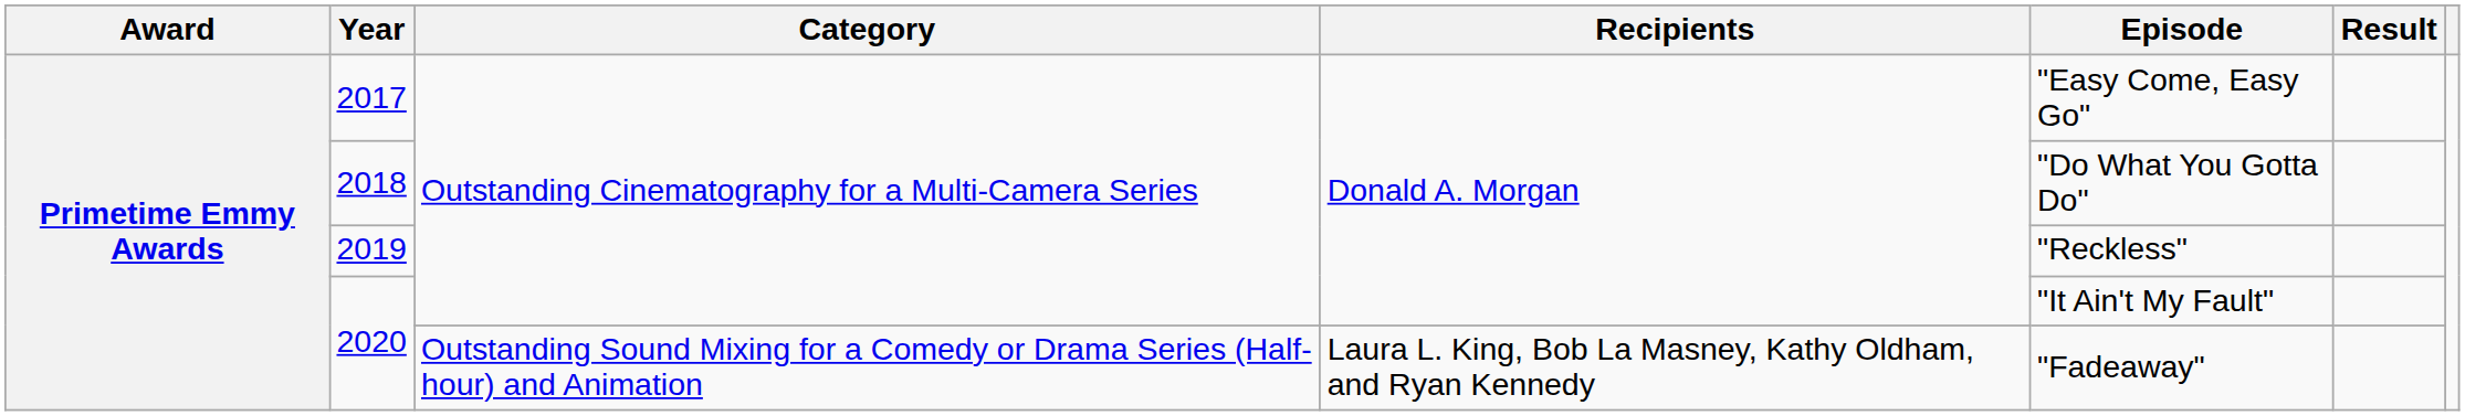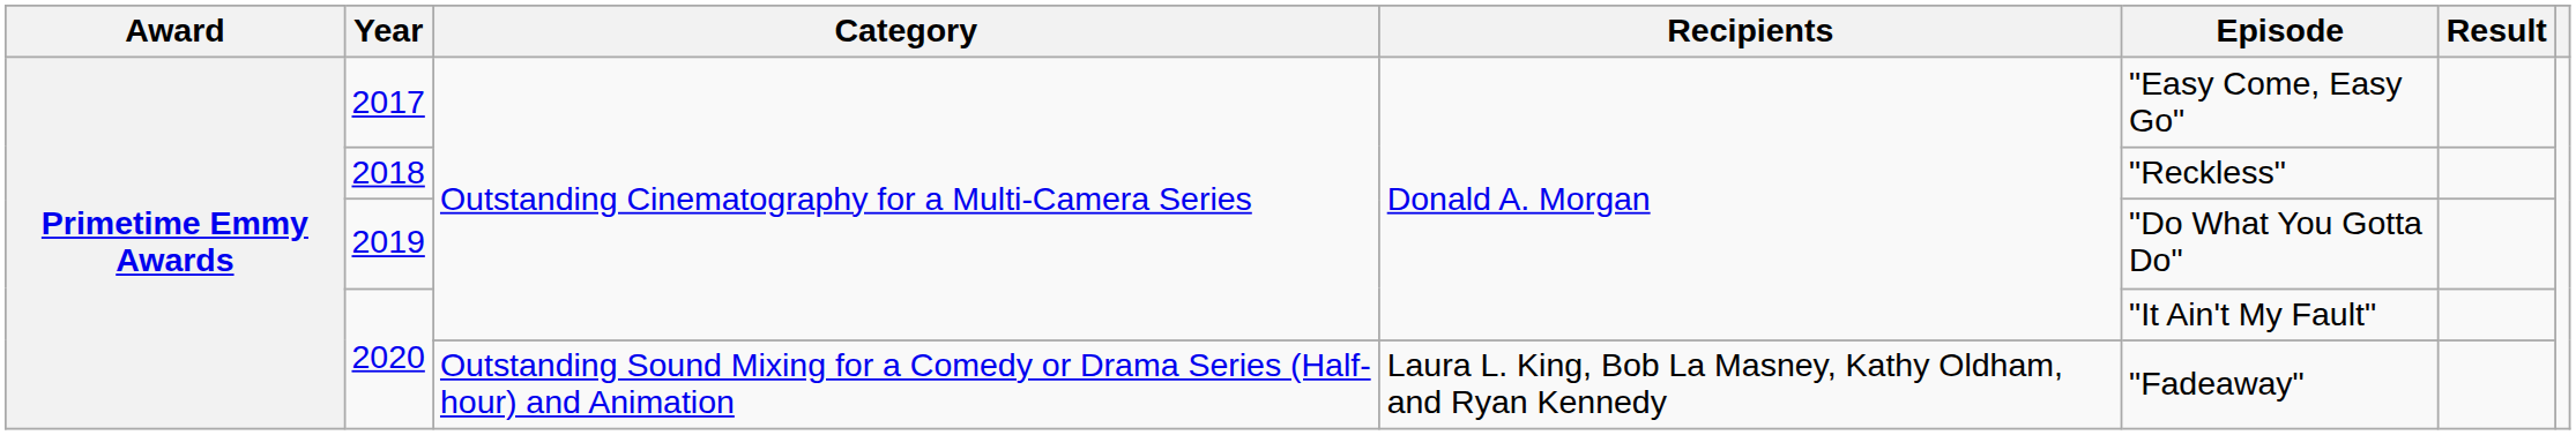2018 | Episode: "Do What You Gotta Do" -> "Reckless"
2019 | Episode: "Reckless" -> "Do What You Gotta Do"
